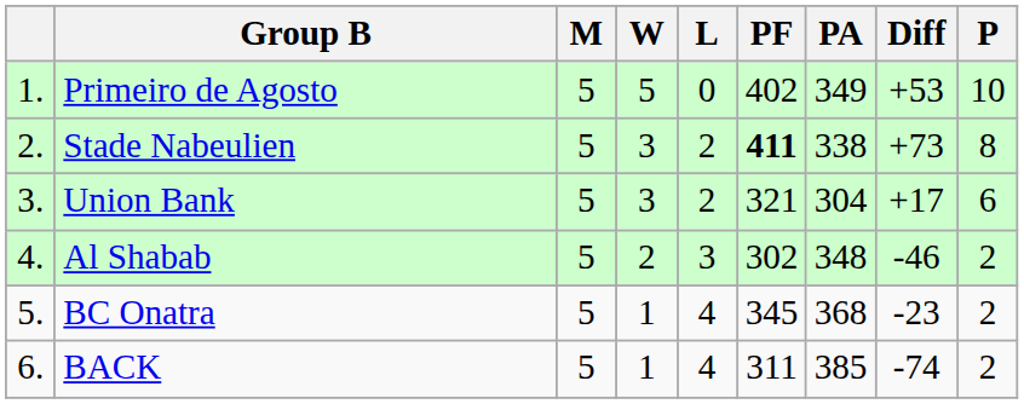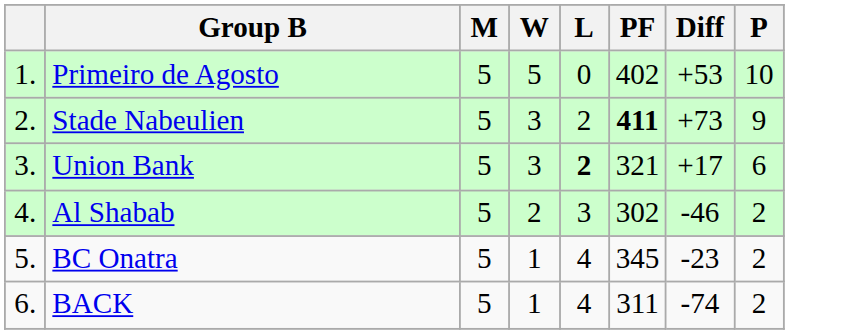- column: PA | 349 | 338 | 304 | 348 | 368 | 385
Stade Nabeulien | P: 8 -> 9
Union Bank | L: normal -> bold
